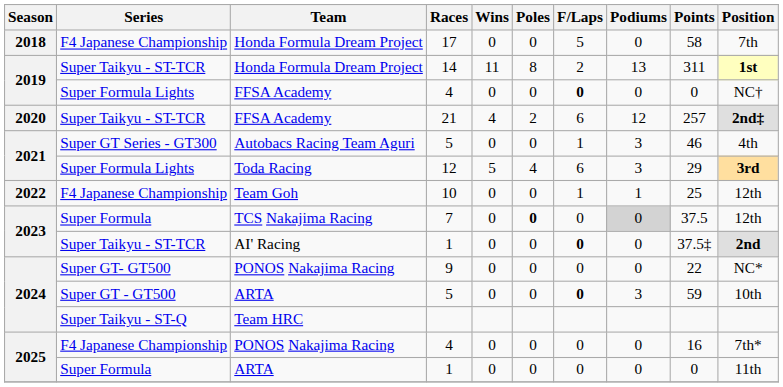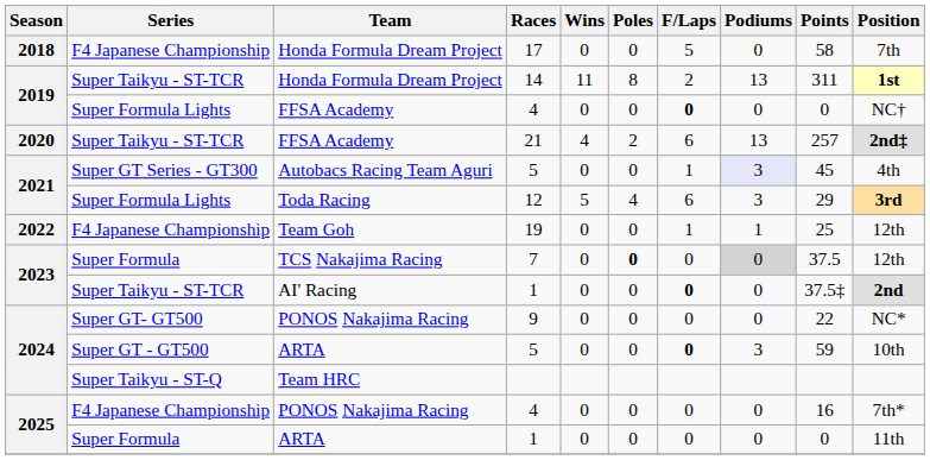2020 / FFSA Academy | Podiums: 12 -> 13
Autobacs Racing Team Aguri | Podiums: no background -> lavender background
Autobacs Racing Team Aguri | Points: 46 -> 45
Team Goh | Races: 10 -> 19
